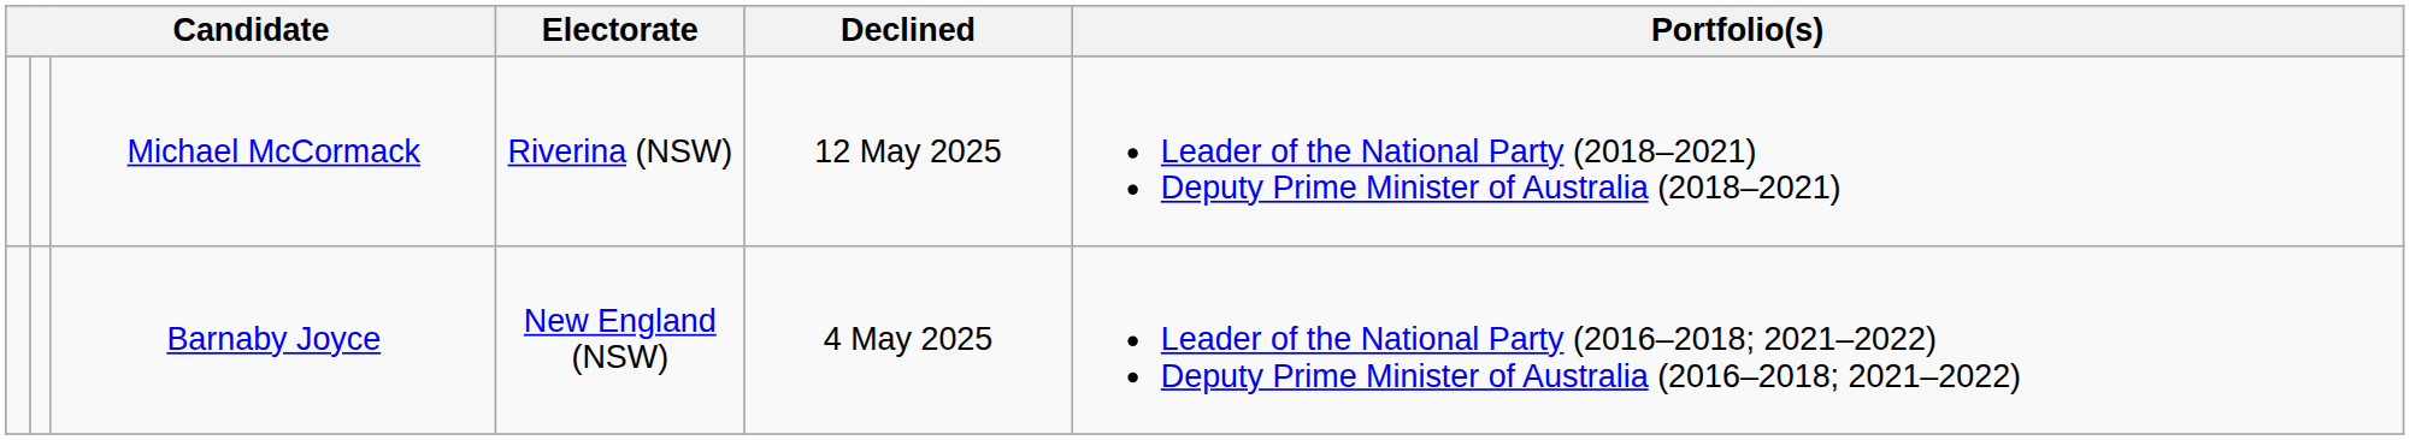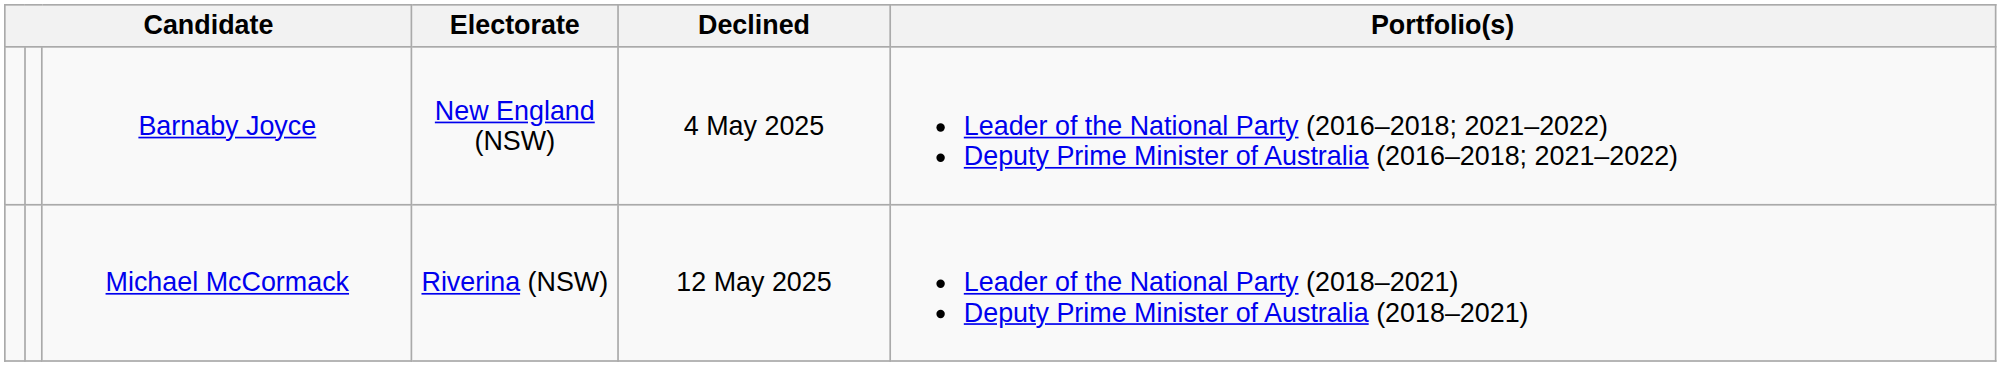rows swapped: Barnaby Joyce <-> Michael McCormack
